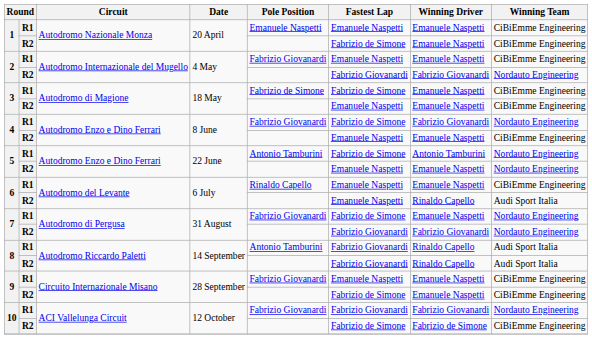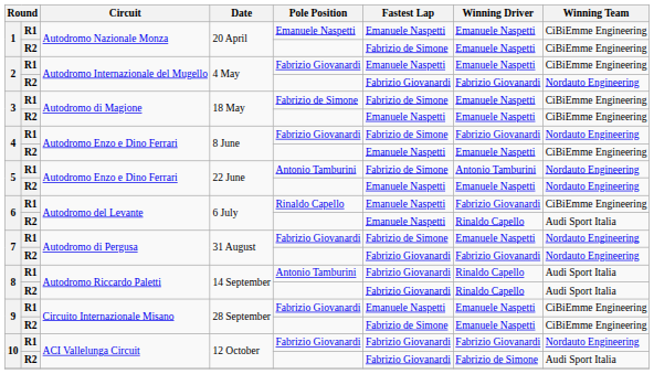6 / R1 | Winning Driver: Emanuele Naspetti -> Fabrizio Giovanardi
10 / R2 | Fastest Lap: Fabrizio de Simone -> Fabrizio Giovanardi
10 / R2 | Winning Team: CiBiEmme Engineering -> Audi Sport Italia
